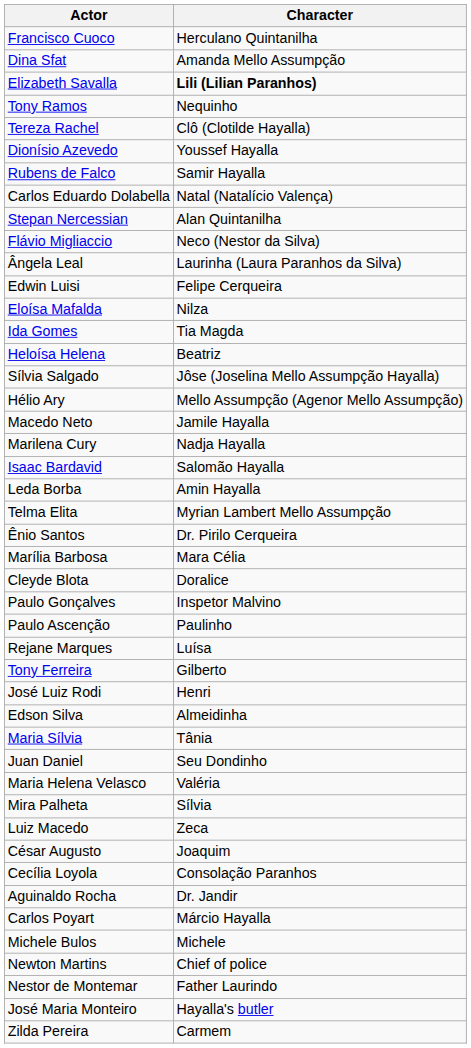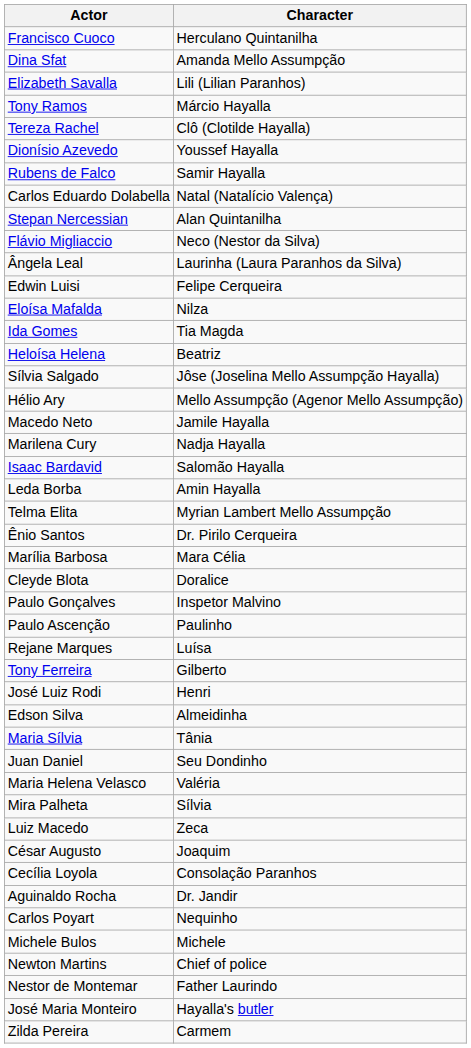Elizabeth Savalla | Character: bold -> normal
Tony Ramos | Character: Nequinho -> Márcio Hayalla
Carlos Poyart | Character: Márcio Hayalla -> Nequinho
